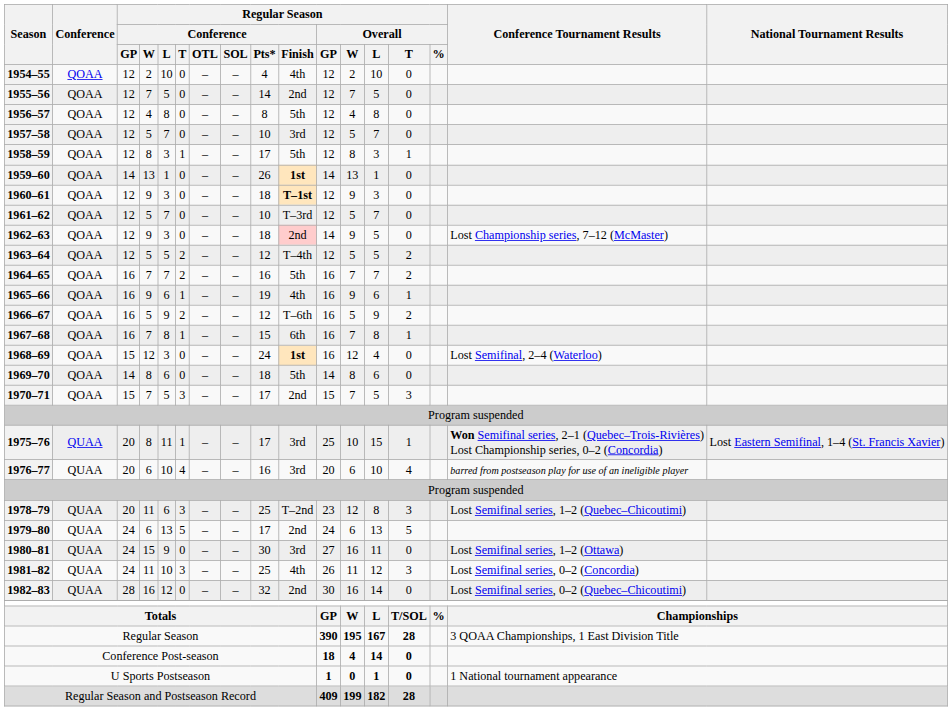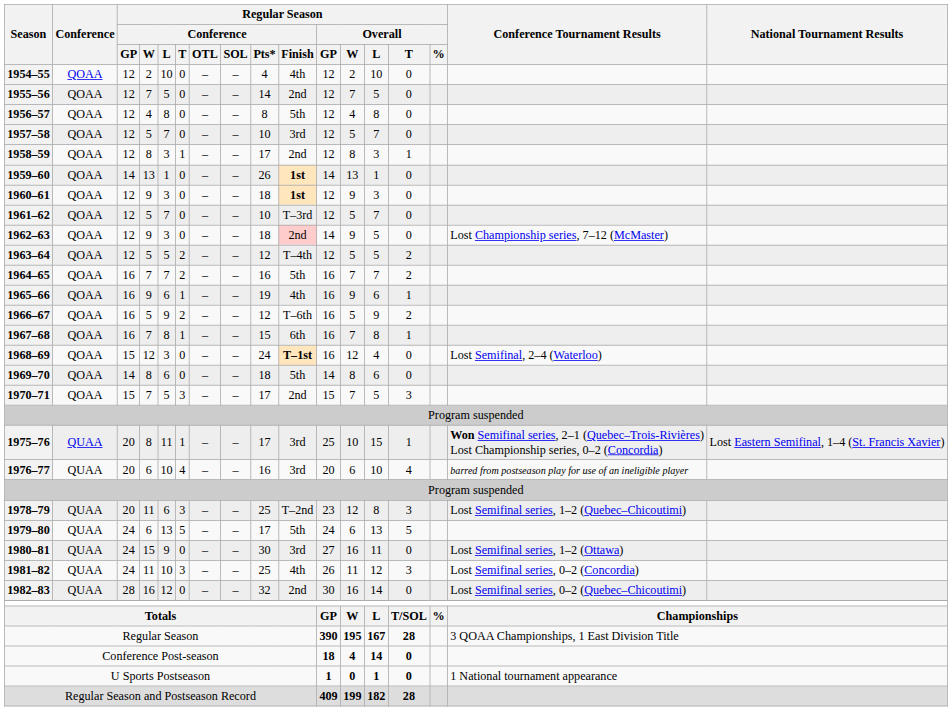1958–59 | Regular Season / Conference / Finish: 5th -> 2nd
1960–61 | Regular Season / Conference / Finish: T–1st -> 1st
1968–69 | Regular Season / Conference / Finish: 1st -> T–1st
1979–80 | Regular Season / Conference / Finish: 2nd -> 5th
